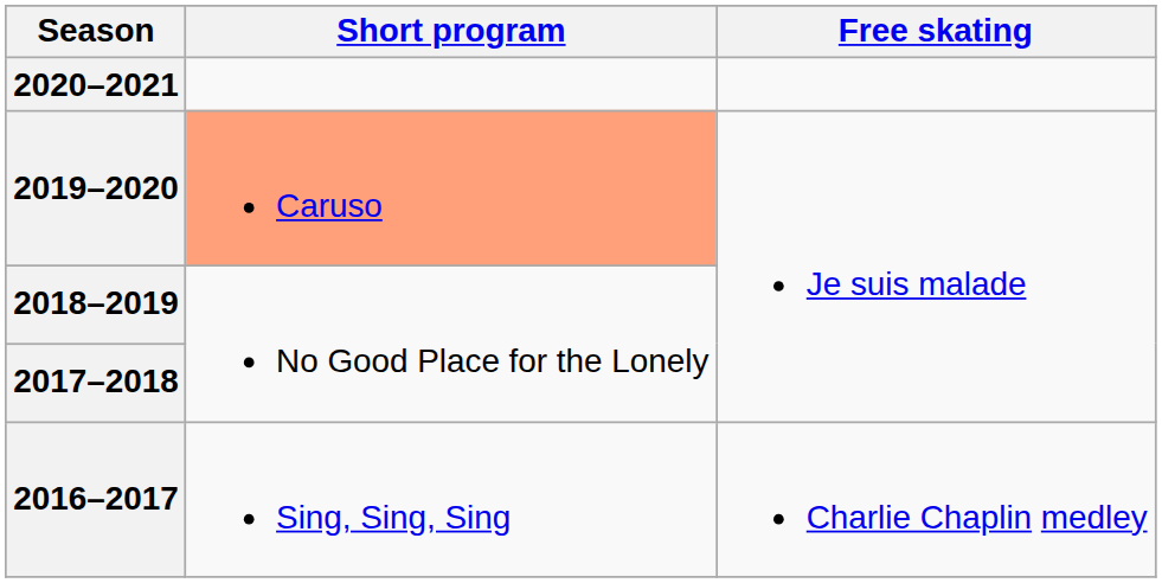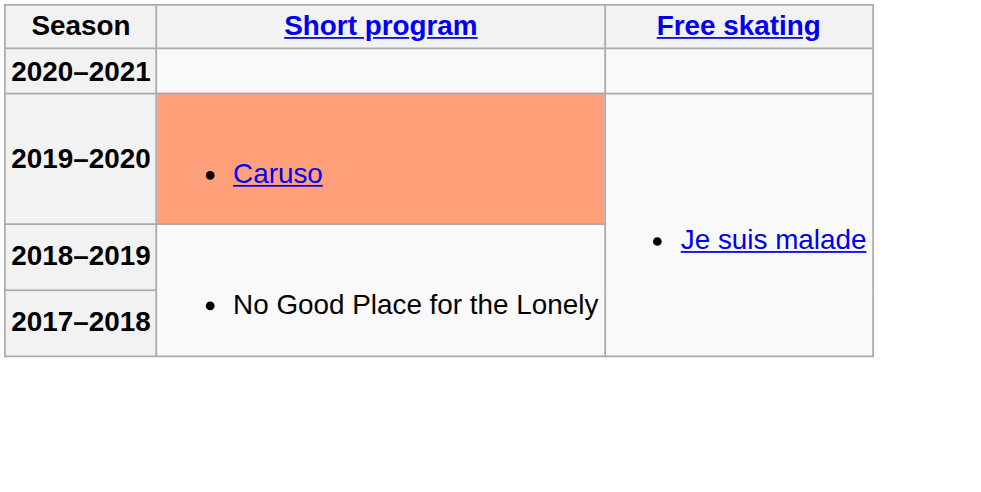- row: 2016–2017 | Sing, Sing, Sing | Charlie Chaplin medley
